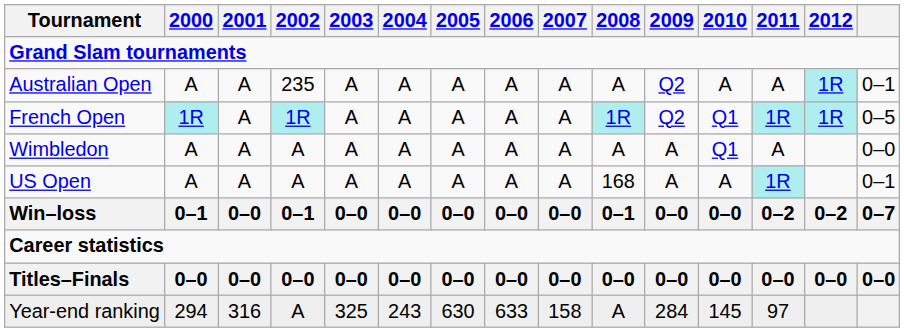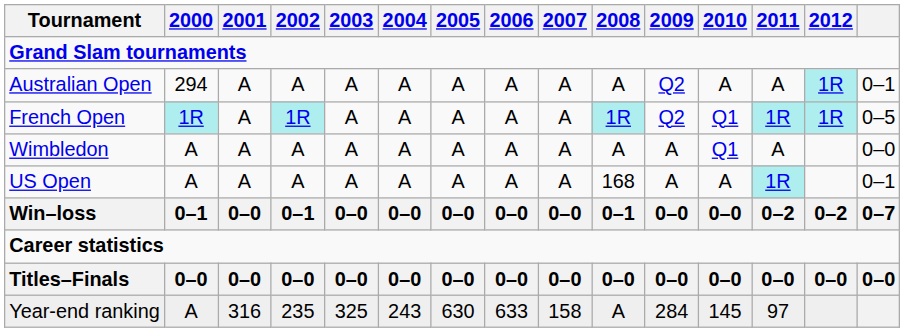Australian Open | 2000: A -> 294
Australian Open | 2002: 235 -> A
Year-end ranking | 2000: 294 -> A
Year-end ranking | 2002: A -> 235
